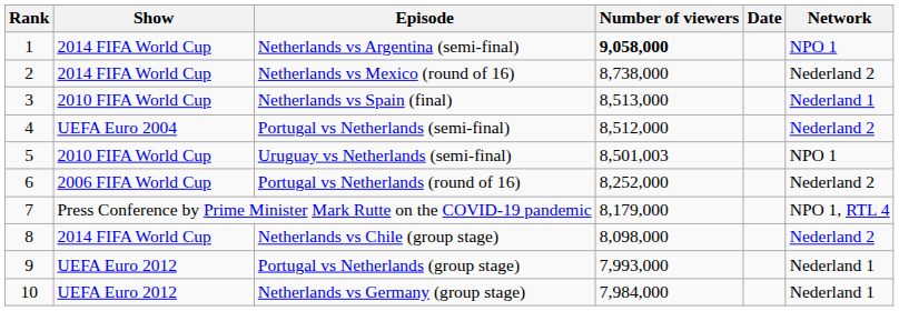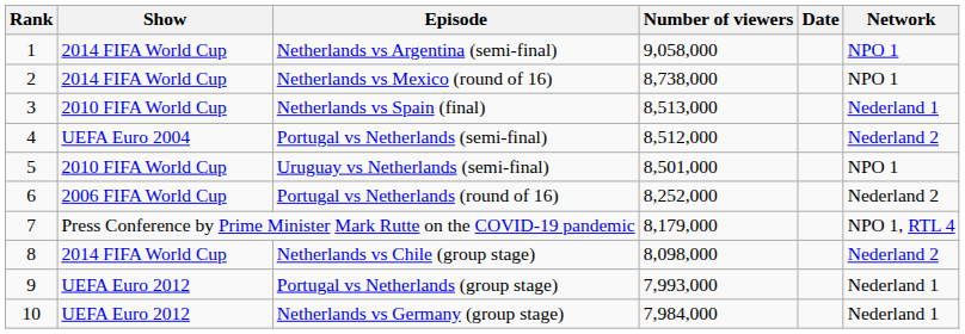Netherlands vs Argentina (semi-final) | Number of viewers: bold -> normal
Netherlands vs Mexico (round of 16) | Network: Nederland 2 -> NPO 1
Uruguay vs Netherlands (semi-final) | Number of viewers: 8,501,003 -> 8,501,000
